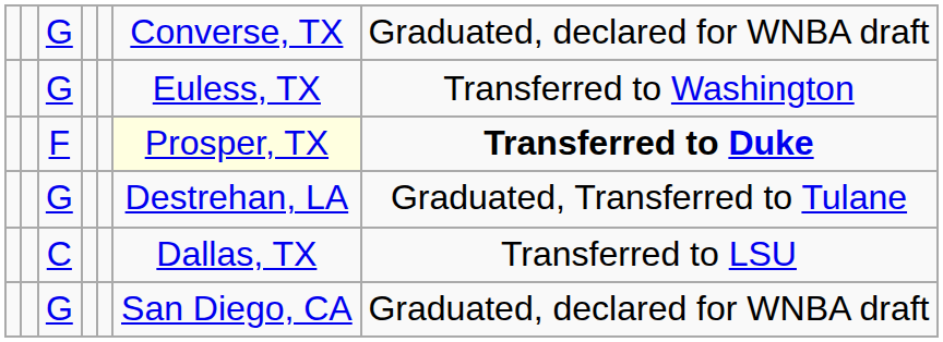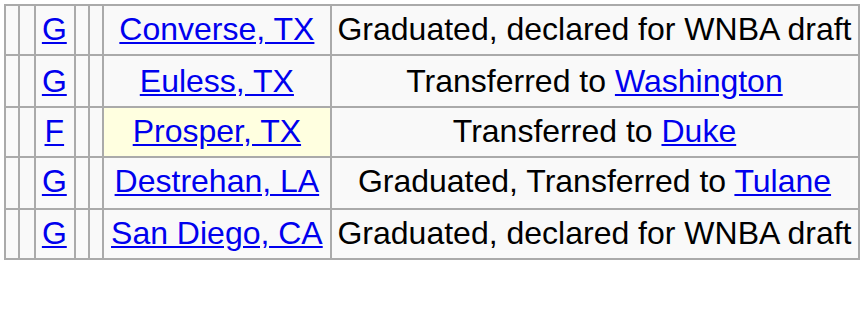F | column 7: bold -> normal
- row: C | Dallas, TX | Transferred to LSU
